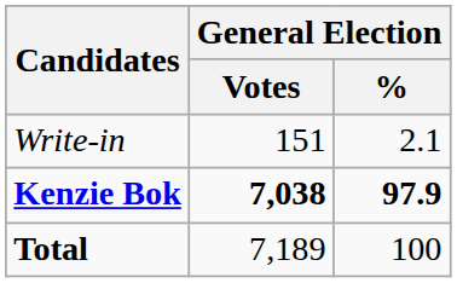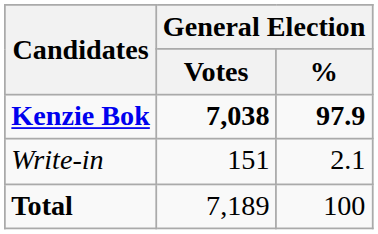rows swapped: Kenzie Bok <-> Write-in
